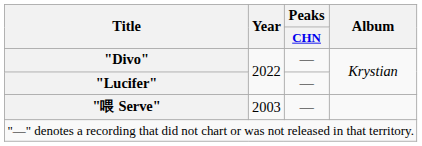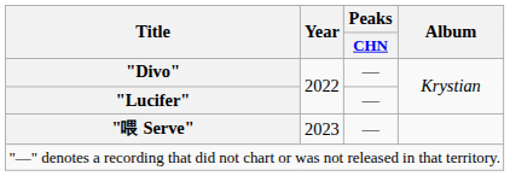"喂 Serve" | Year: 2003 -> 2023
